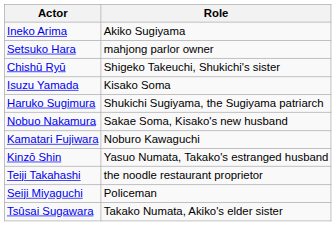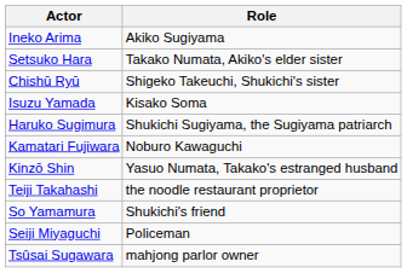Setsuko Hara | Role: mahjong parlor owner -> Takako Numata, Akiko's elder sister
- row: Nobuo Nakamura | Sakae Soma, Kisako's new husband
+ row: So Yamamura | Shukichi's friend
Tsûsai Sugawara | Role: Takako Numata, Akiko's elder sister -> mahjong parlor owner
